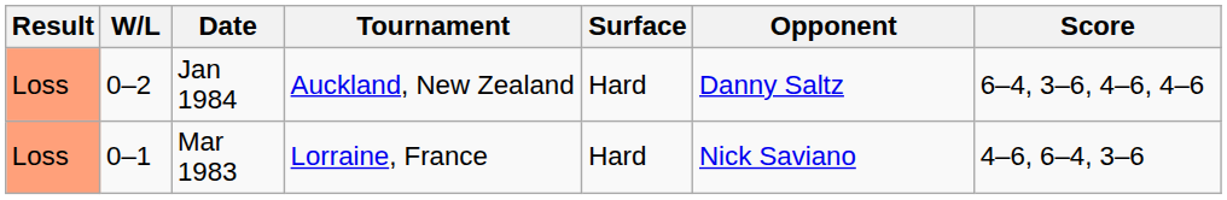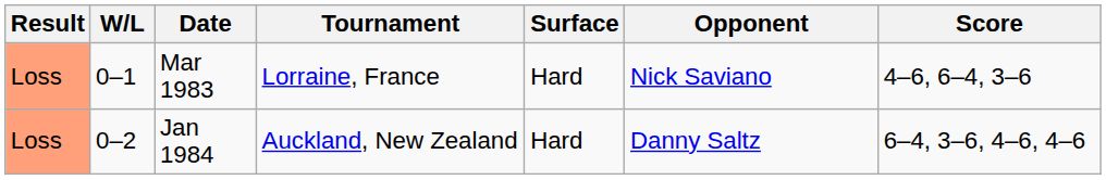rows swapped: Mar 1983 <-> Jan 1984
